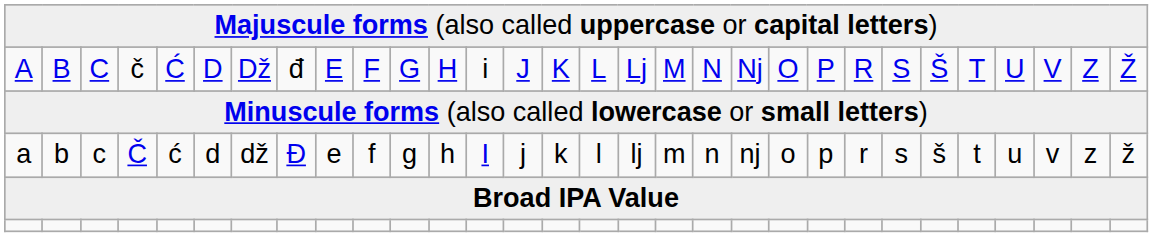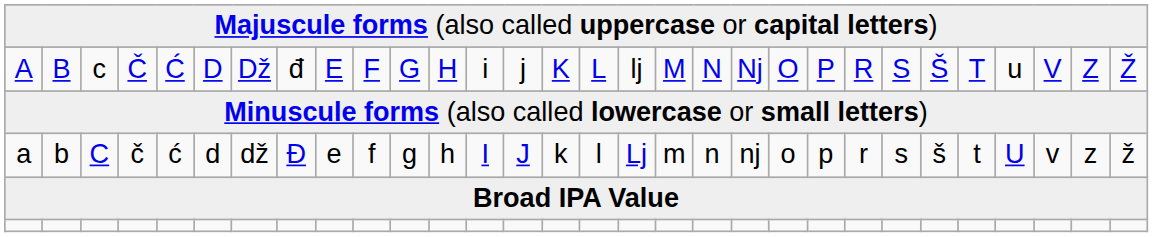A | column 3: C -> c
A | column 4: č -> Č
A | column 14: J -> j
A | column 17: Lj -> lj
A | column 27: U -> u
a | column 3: c -> C
a | column 4: Č -> č
a | column 14: j -> J
a | column 17: lj -> Lj
a | column 27: u -> U
